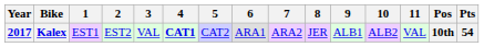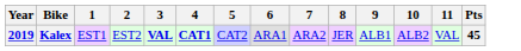- column: Pos | 10th
Kalex | Year: 2017 -> 2019
Kalex | 3: normal -> bold
Kalex | Pts: 54 -> 45
